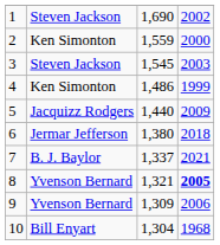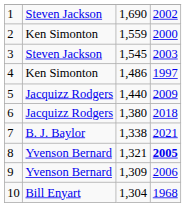4 | column 4: 1999 -> 1997
6 | column 2: Jermar Jefferson -> Jacquizz Rodgers
7 | column 3: 1,337 -> 1,338
